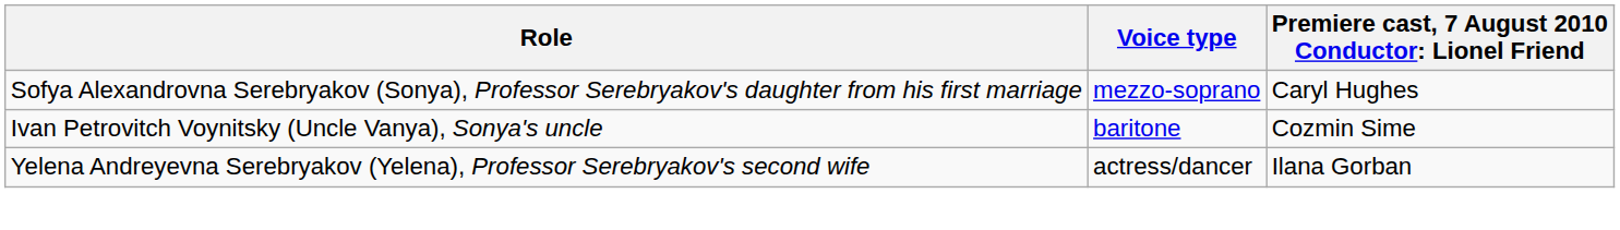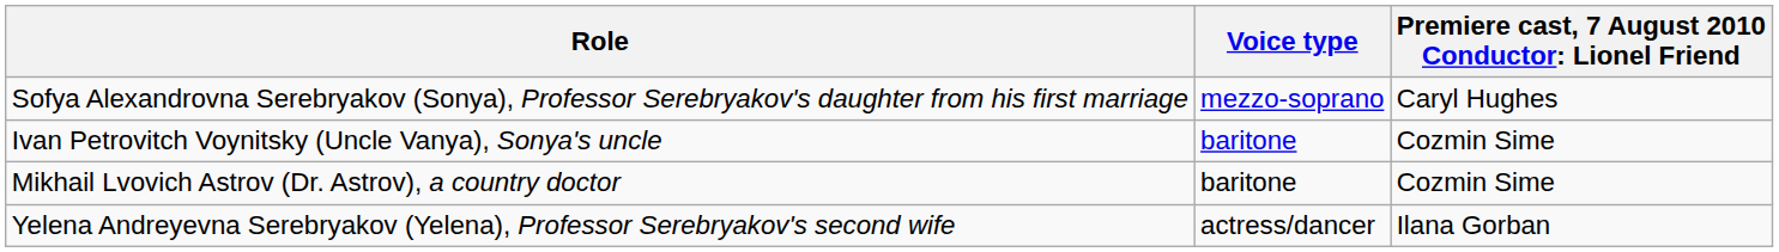+ row: Mikhail Lvovich Astrov (Dr. Astrov), a country doctor | baritone | Cozmin Sime
